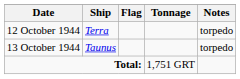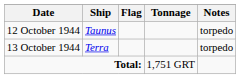12 October 1944 | Ship: Terra -> Taunus
13 October 1944 | Ship: Taunus -> Terra
